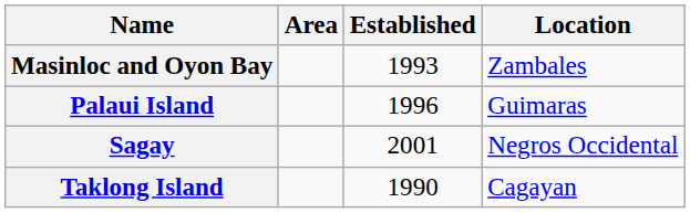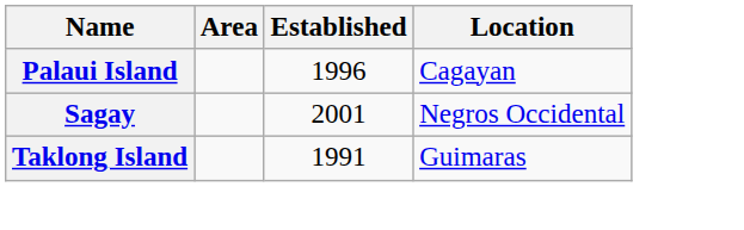- row: Masinloc and Oyon Bay | 1993 | Zambales
Palaui Island | Location: Guimaras -> Cagayan
Taklong Island | Established: 1990 -> 1991
Taklong Island | Location: Cagayan -> Guimaras
